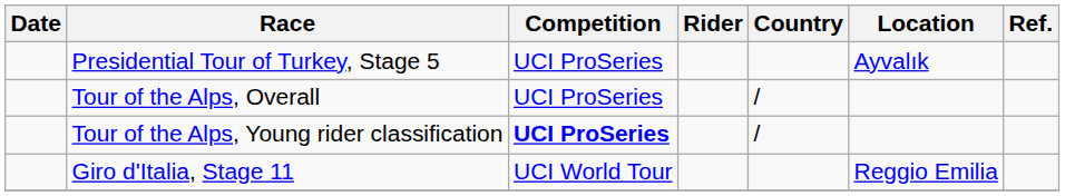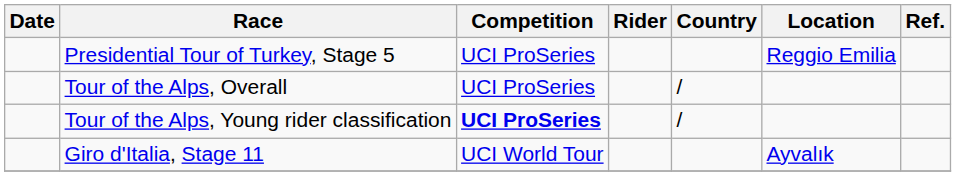Presidential Tour of Turkey, Stage 5 | Location: Ayvalık -> Reggio Emilia
Giro d'Italia, Stage 11 | Location: Reggio Emilia -> Ayvalık
